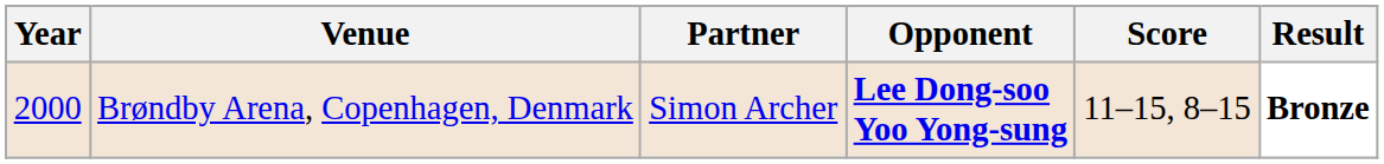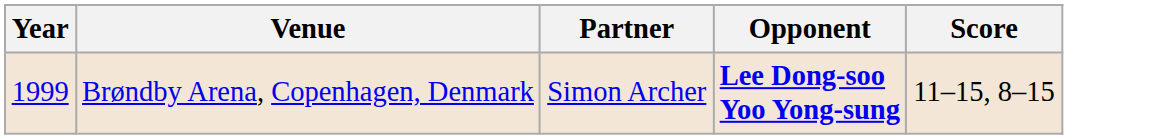- column: Result | Bronze
Brøndby Arena, Copenhagen, Denmark | Year: 2000 -> 1999
